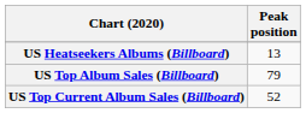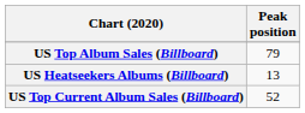rows swapped: US Heatseekers Albums (Billboard) <-> US Top Album Sales (Billboard)
